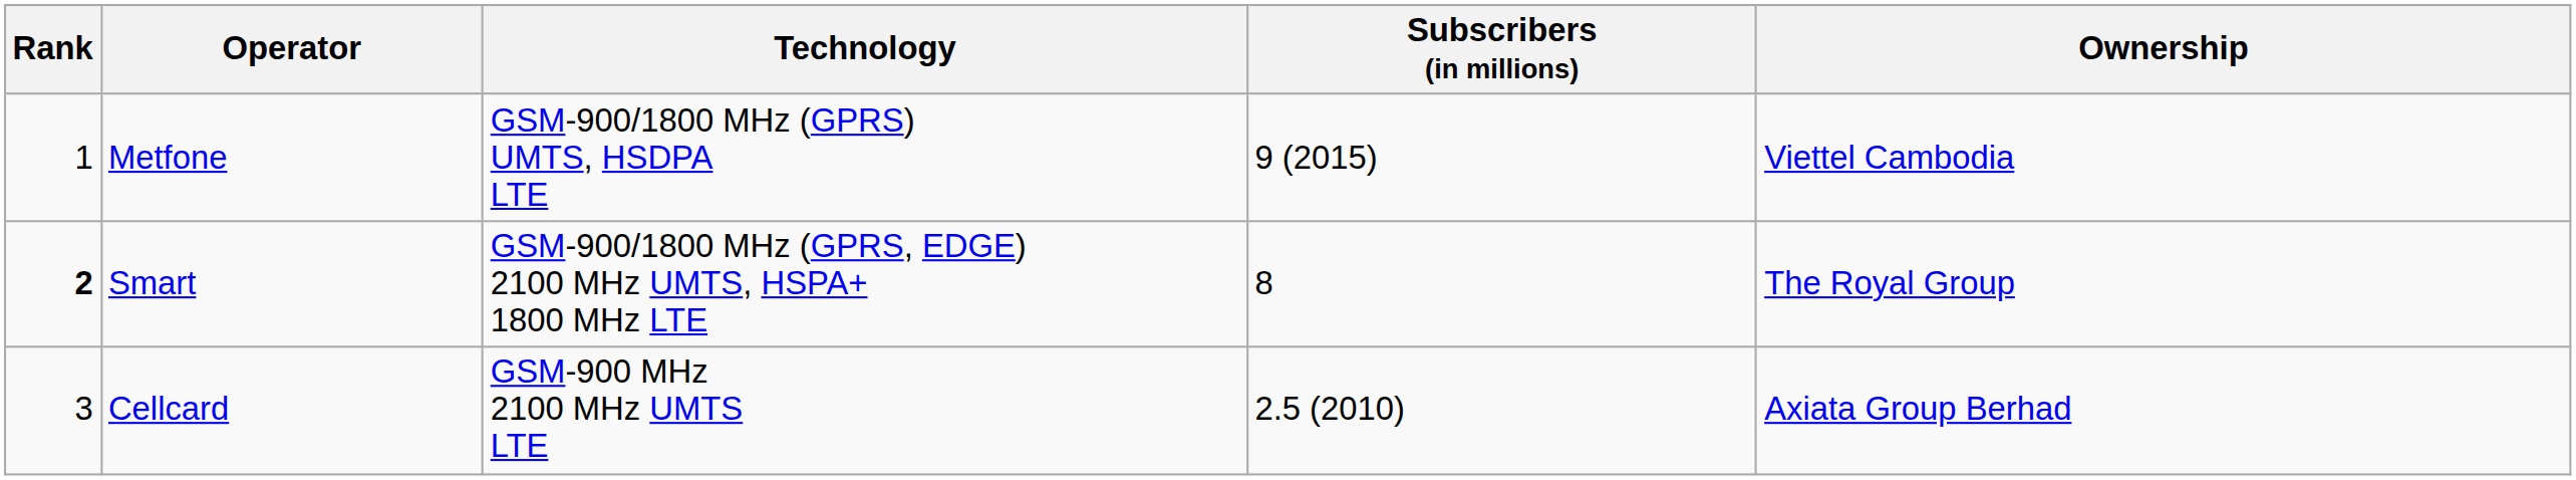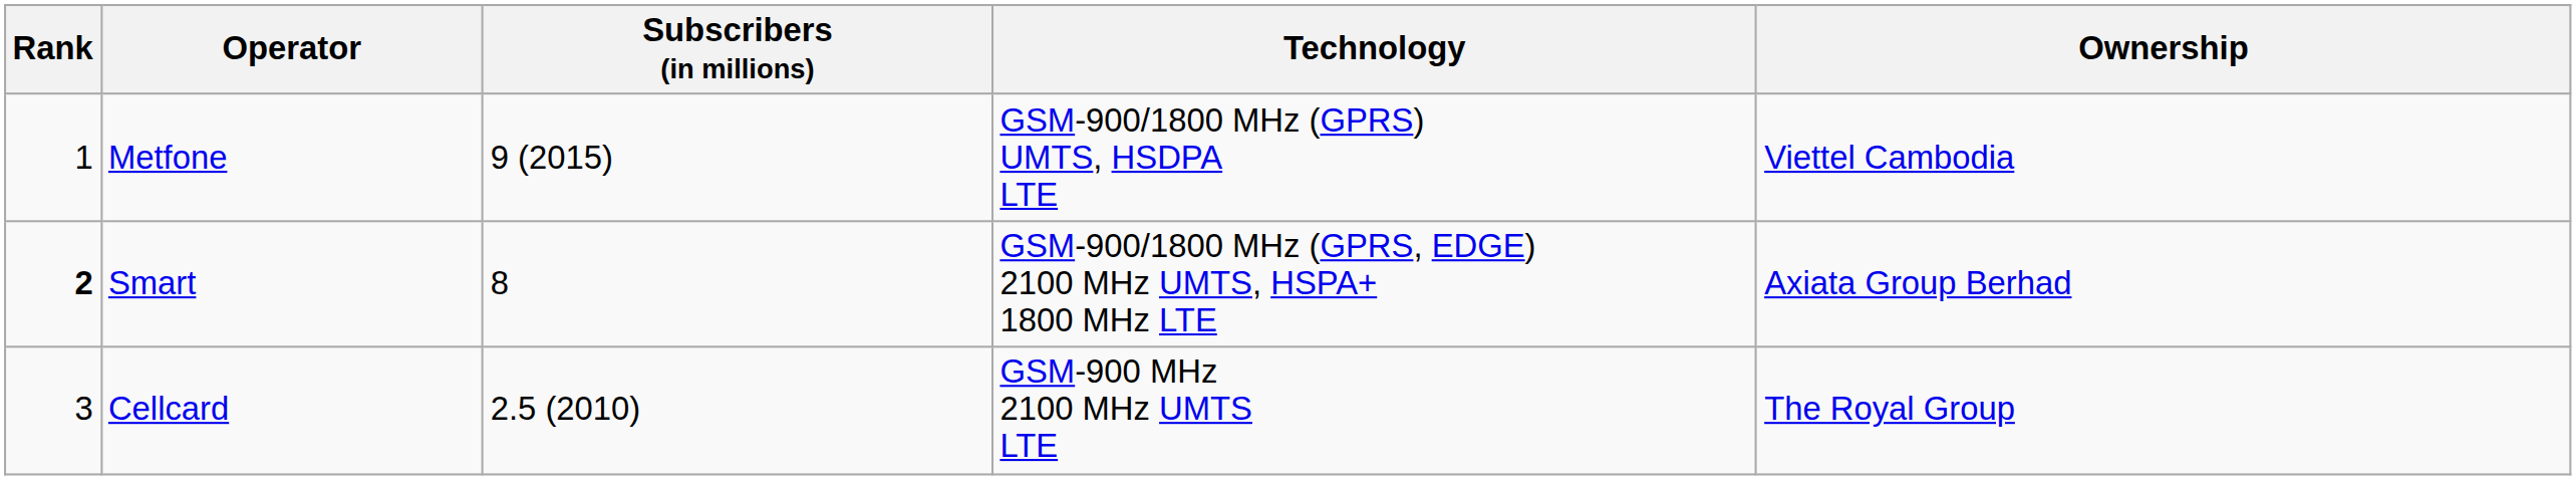columns swapped: Technology <-> Subscribers (in millions)
Smart | Ownership: The Royal Group -> Axiata Group Berhad
Cellcard | Ownership: Axiata Group Berhad -> The Royal Group
